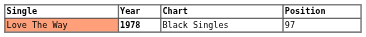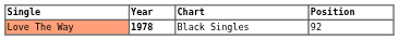1978 | Position: 97 -> 92
